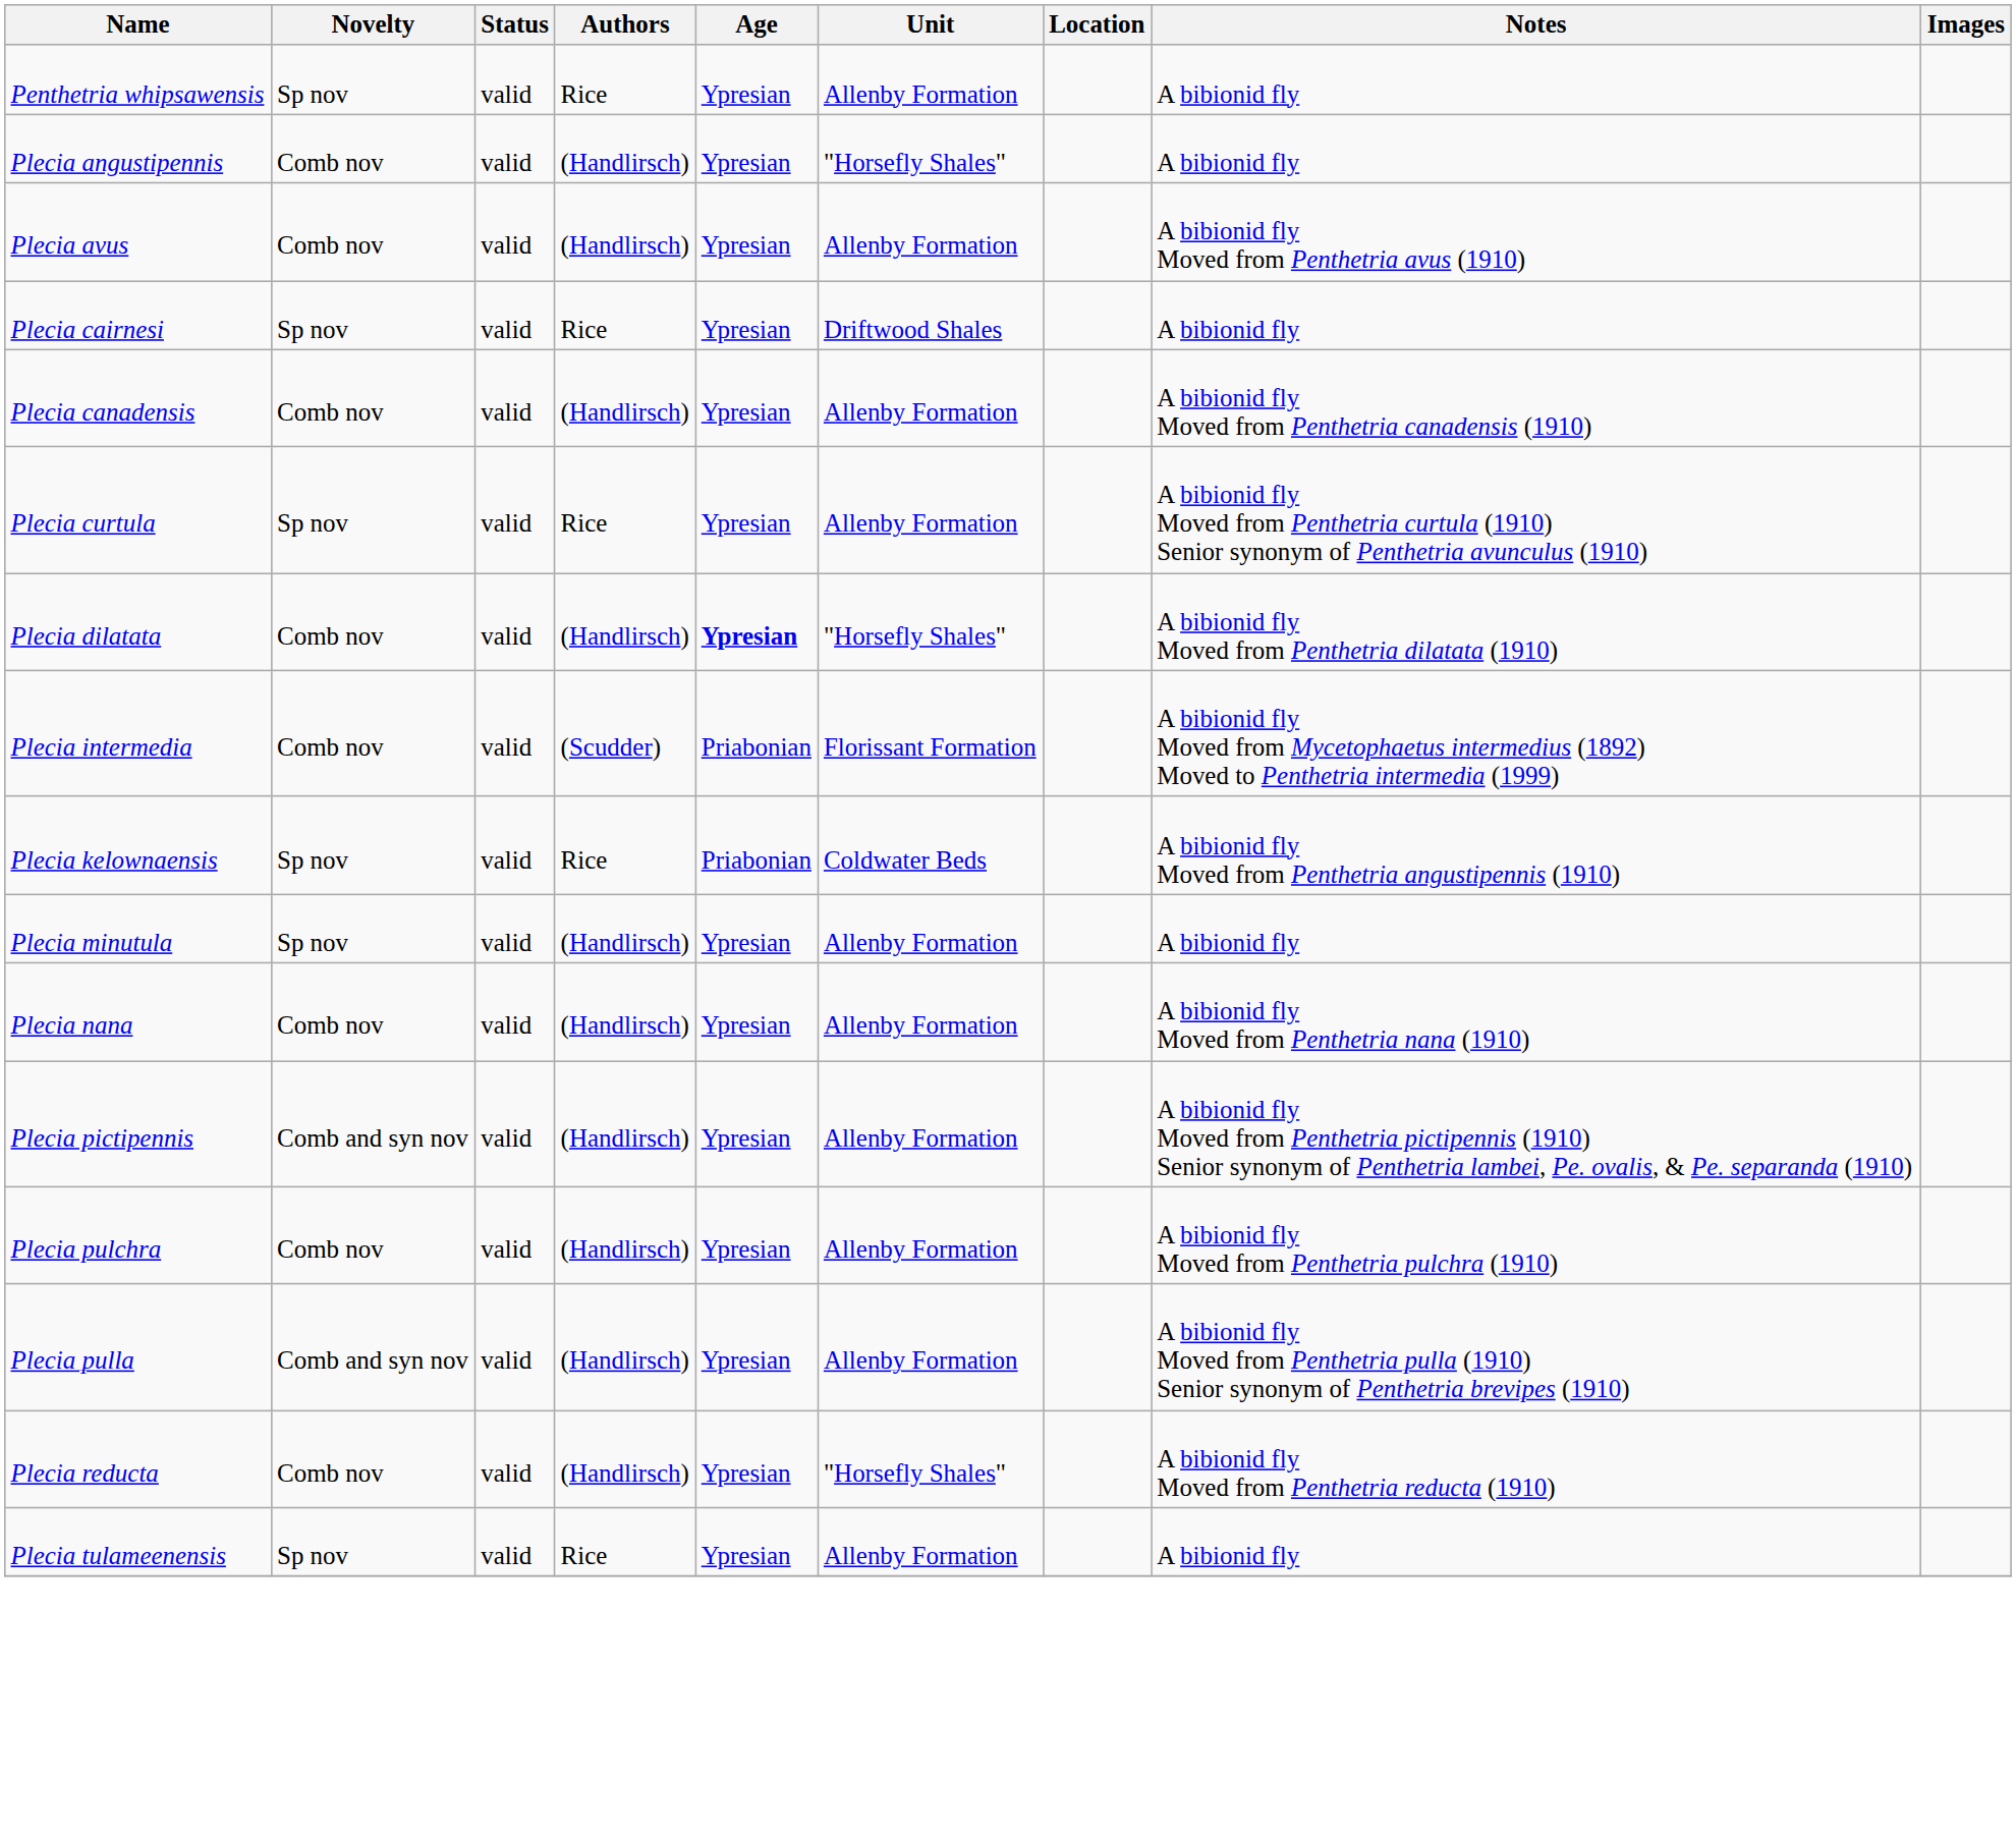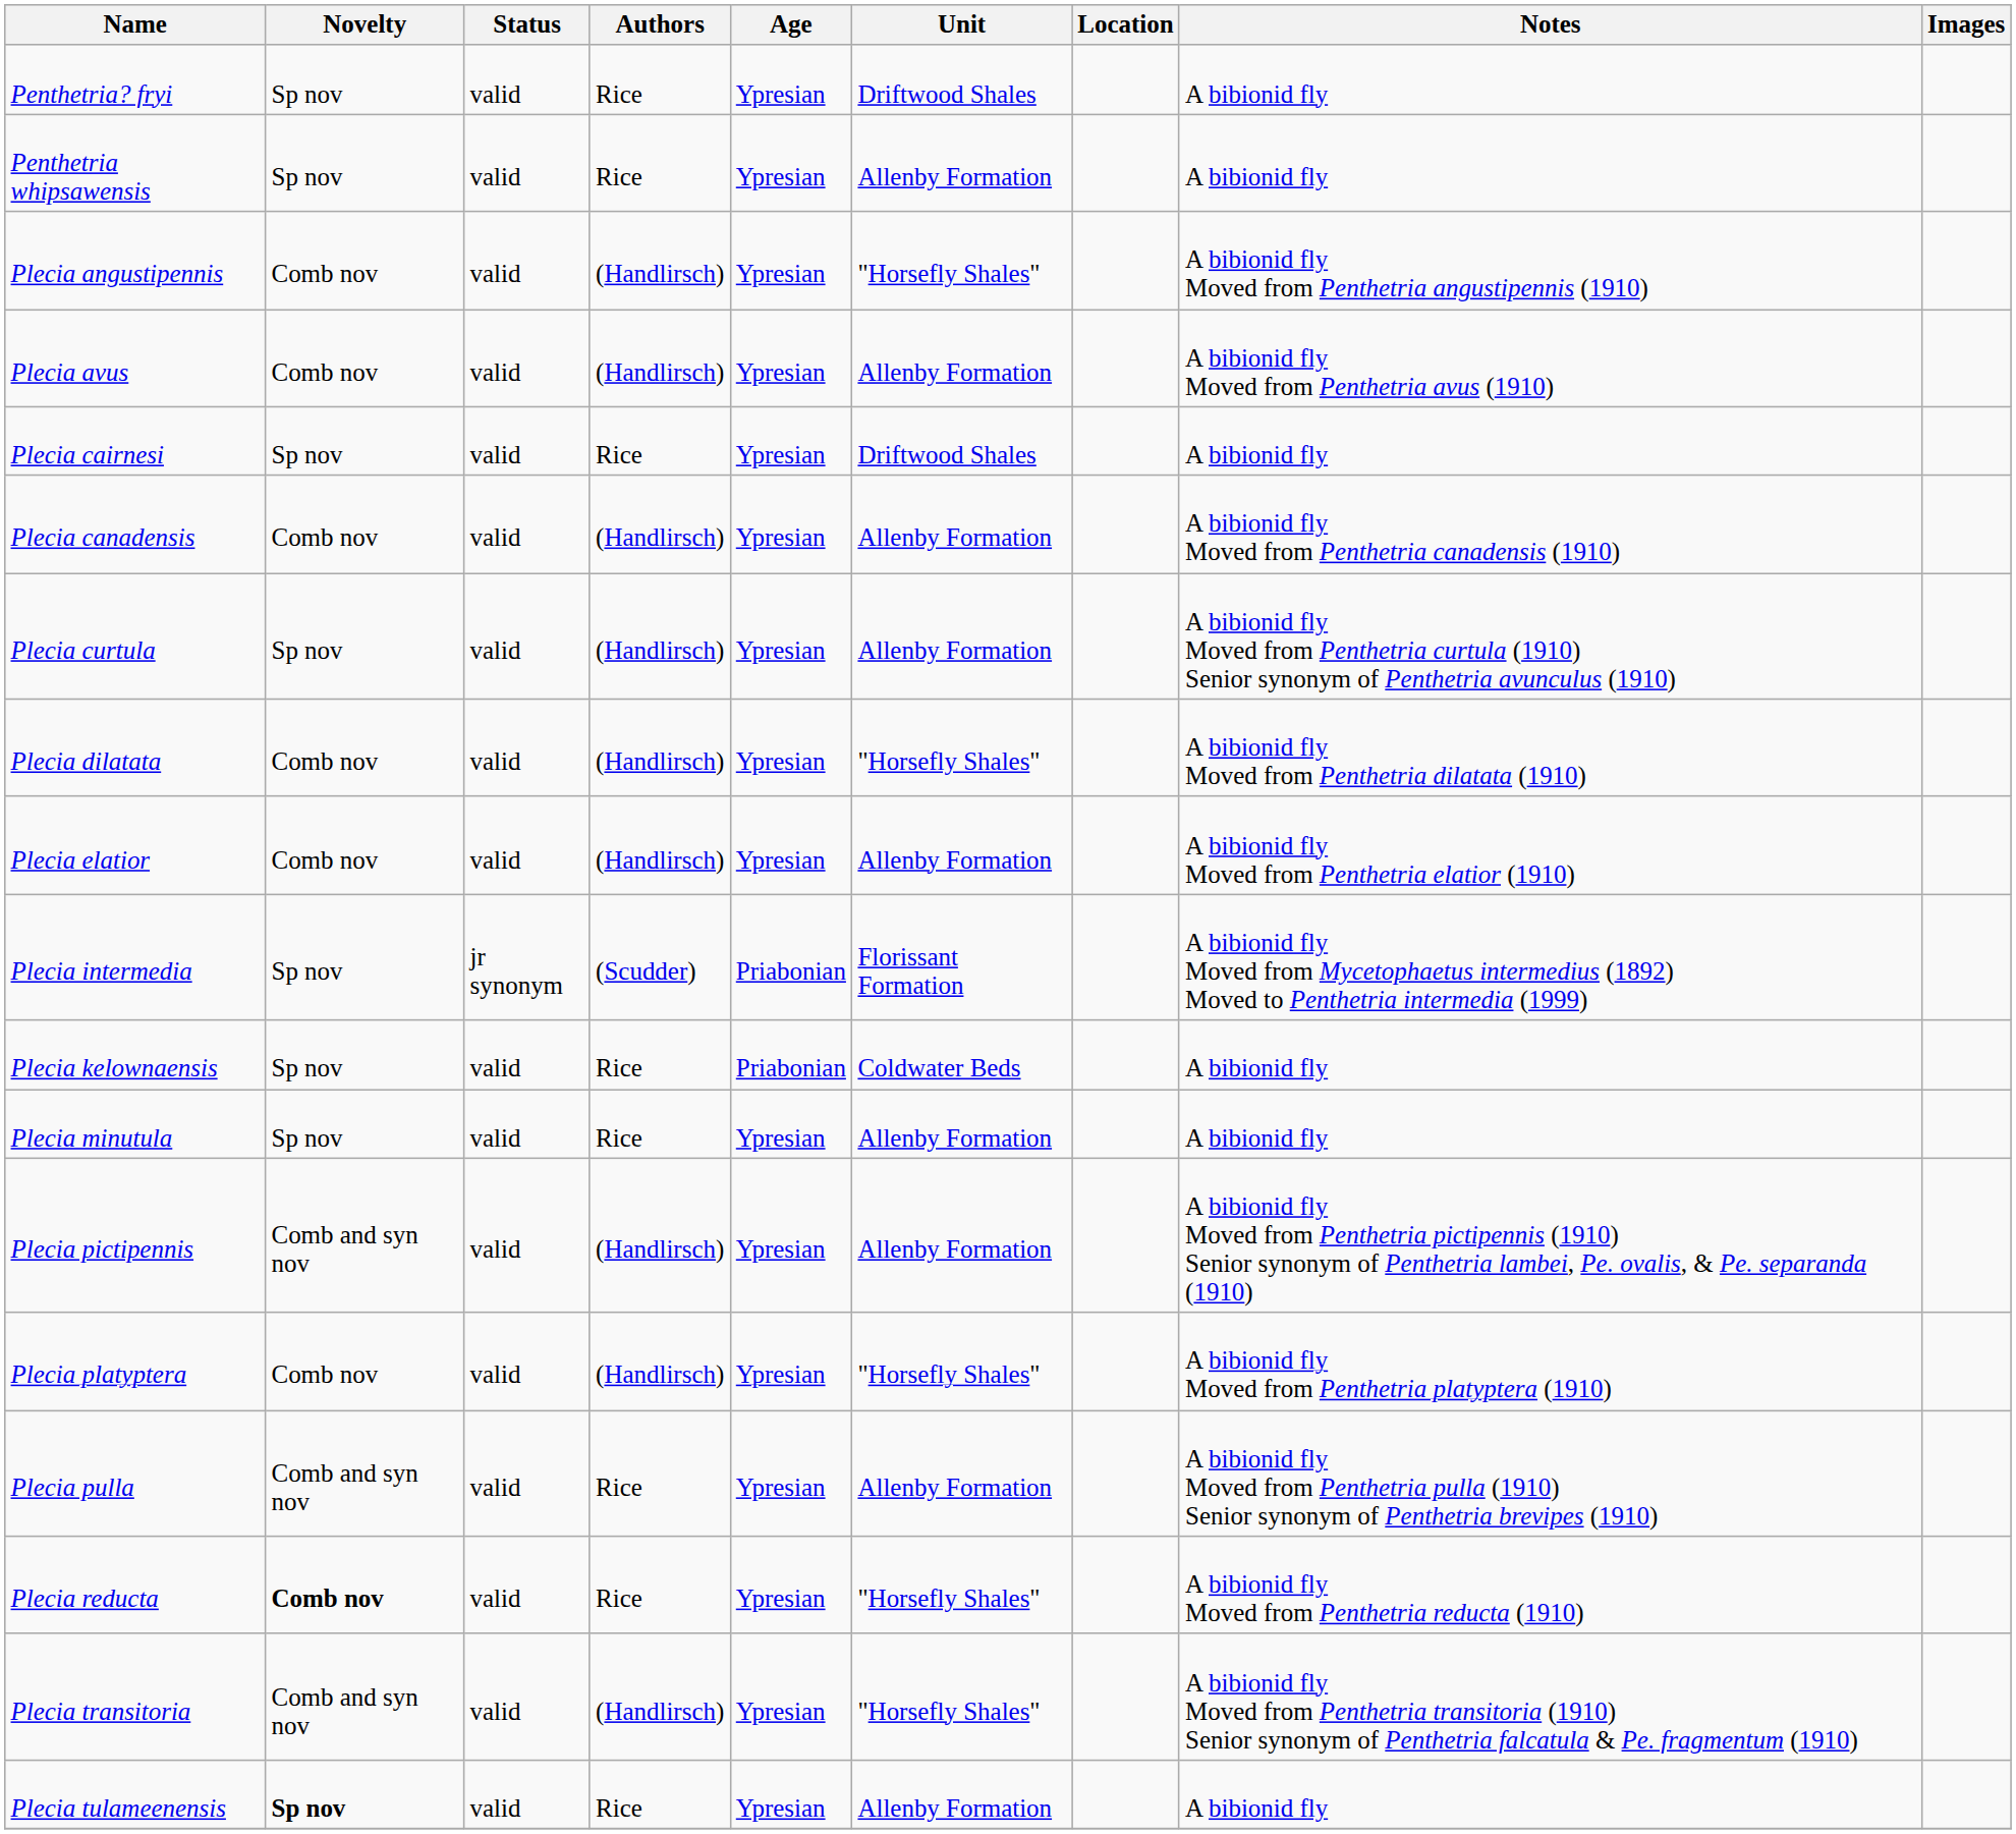+ row: Penthetria? fryi | Sp nov | valid | Rice | Ypresian | Driftwood Shales | A bibionid fly
Plecia angustipennis | Notes: A bibionid fly -> A bibionid fly Moved from Penthetria angustipennis (1910)
Plecia curtula | Authors: Rice -> (Handlirsch)
Plecia dilatata | Age: bold -> normal
+ row: Plecia elatior | Comb nov | valid | (Handlirsch) | Ypresian | Allenby Formation | A bibionid fly Moved from Penthetria elatior (1910)
Plecia intermedia | Novelty: Comb nov -> Sp nov
Plecia intermedia | Status: valid -> jr synonym
Plecia kelownaensis | Notes: A bibionid fly Moved from Penthetria angustipennis (1910) -> A bibionid fly
Plecia minutula | Authors: (Handlirsch) -> Rice
- row: Plecia nana | Comb nov | valid | (Handlirsch) | Ypresian | Allenby Formation | A bibionid fly Moved from Penthetria nana (1910)
+ row: Plecia platyptera | Comb nov | valid | (Handlirsch) | Ypresian | "Horsefly Shales" | A bibionid fly Moved from Penthetria platyptera (1910)
- row: Plecia pulchra | Comb nov | valid | (Handlirsch) | Ypresian | Allenby Formation | A bibionid fly Moved from Penthetria pulchra (1910)
Plecia pulla | Authors: (Handlirsch) -> Rice
Plecia reducta | Novelty: normal -> bold
Plecia reducta | Authors: (Handlirsch) -> Rice
+ row: Plecia transitoria | Comb and syn nov | valid | (Handlirsch) | Ypresian | "Horsefly Shales" | A bibionid fly Moved from Penthetria transitoria (1910) Senior synonym of Penthetria falcatula & Pe. fragmentum (1910)
Plecia tulameenensis | Novelty: normal -> bold
